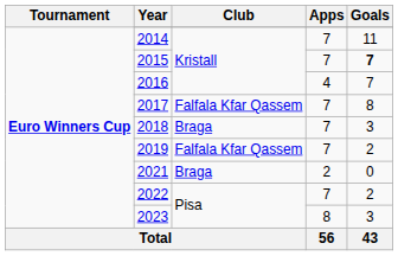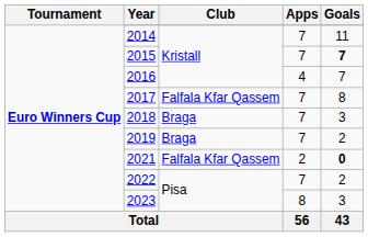2019 | Club: Falfala Kfar Qassem -> Braga
2021 | Club: Braga -> Falfala Kfar Qassem
2021 | Goals: normal -> bold
